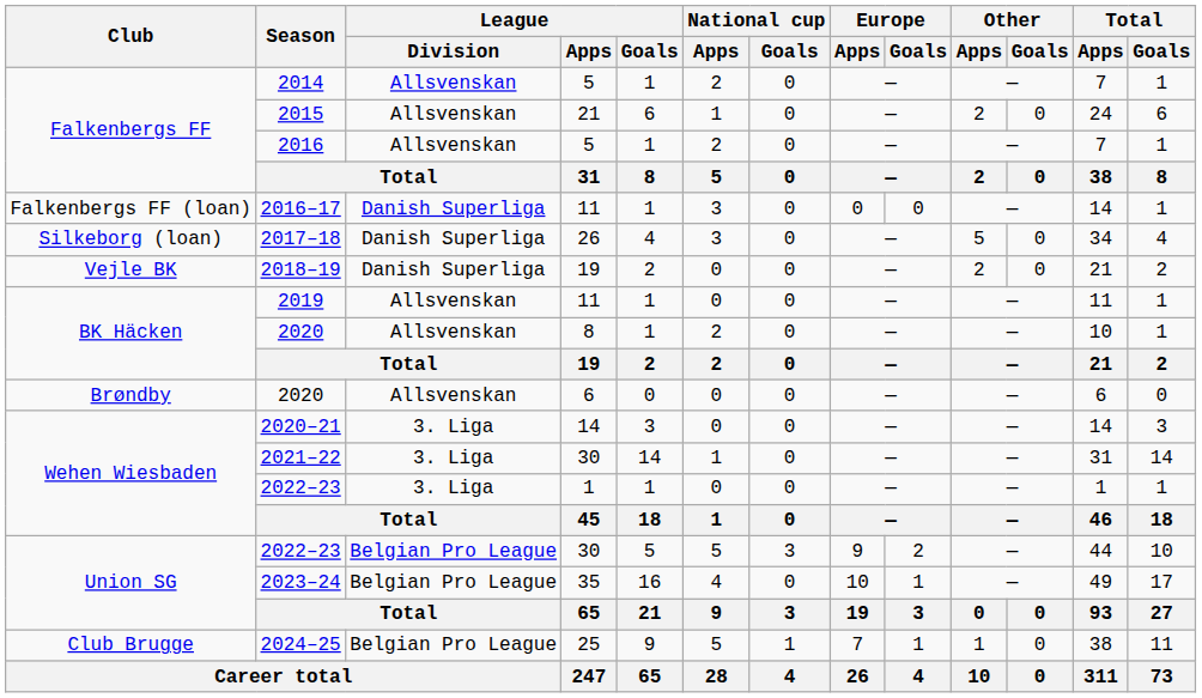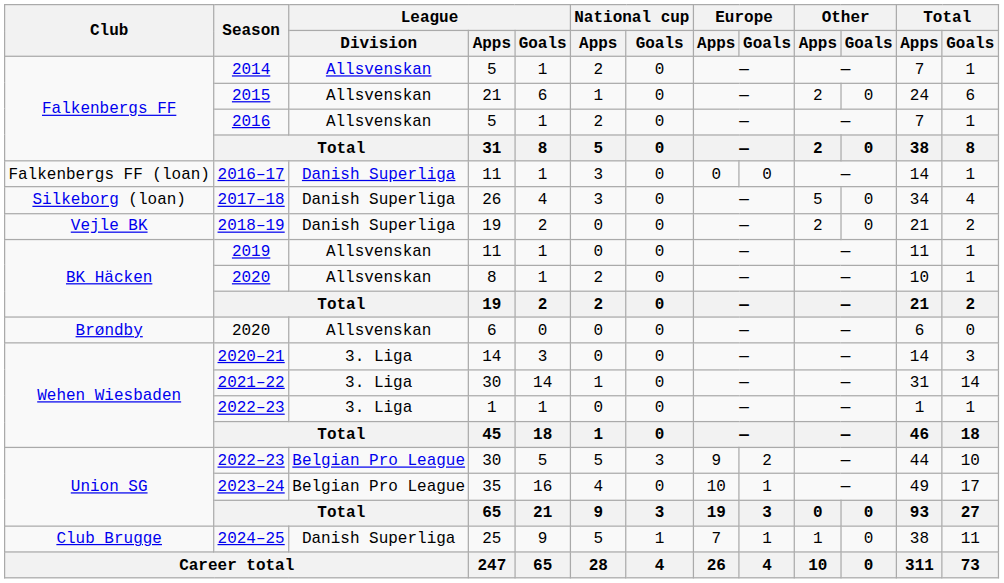2024–25 | League / Division: Belgian Pro League -> Danish Superliga
